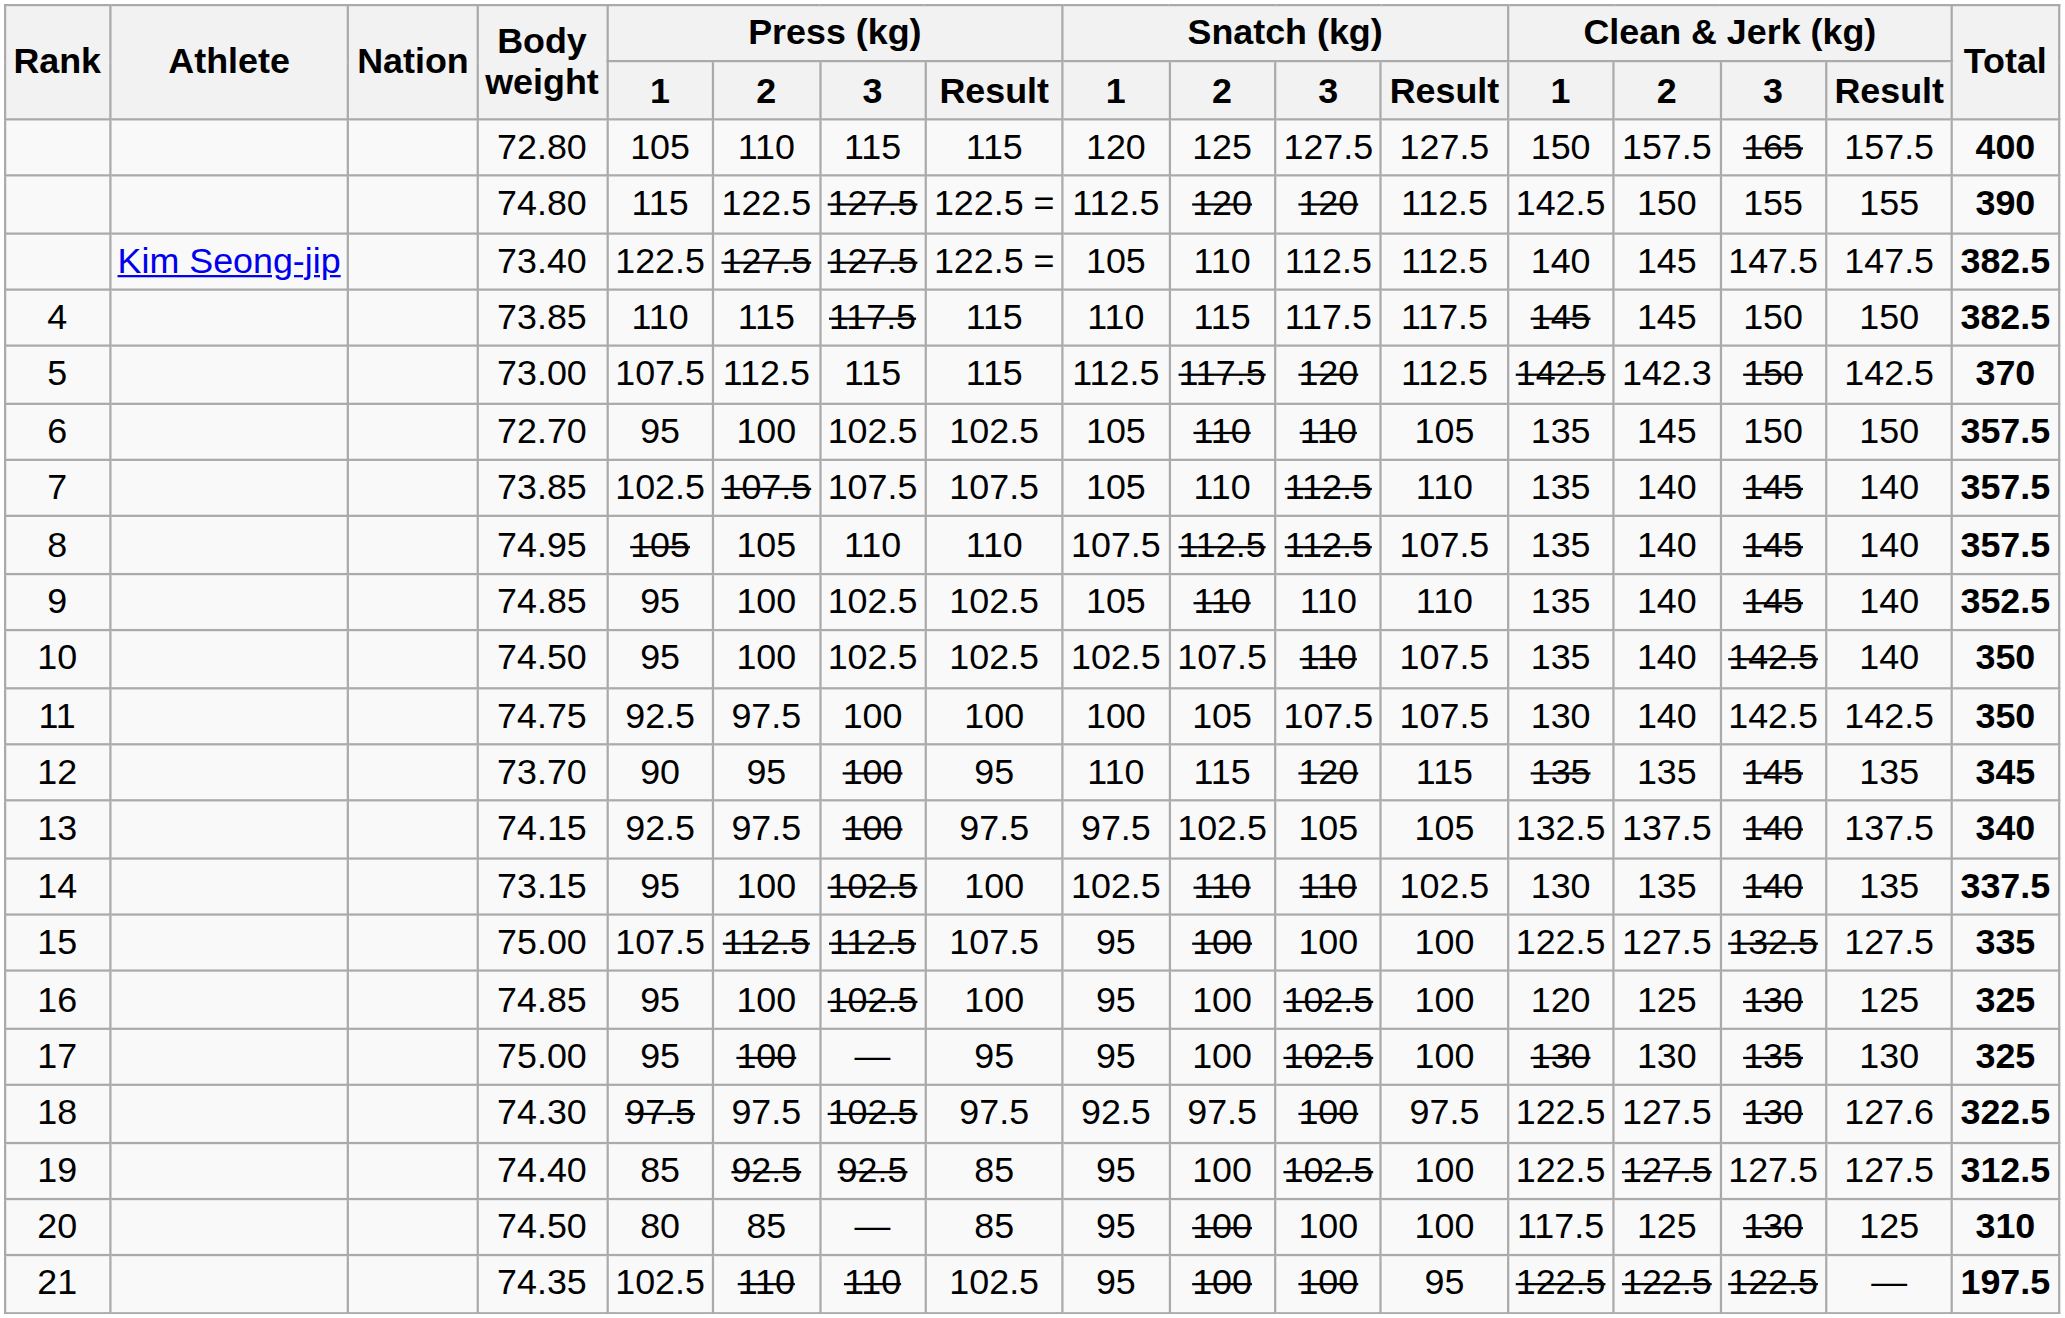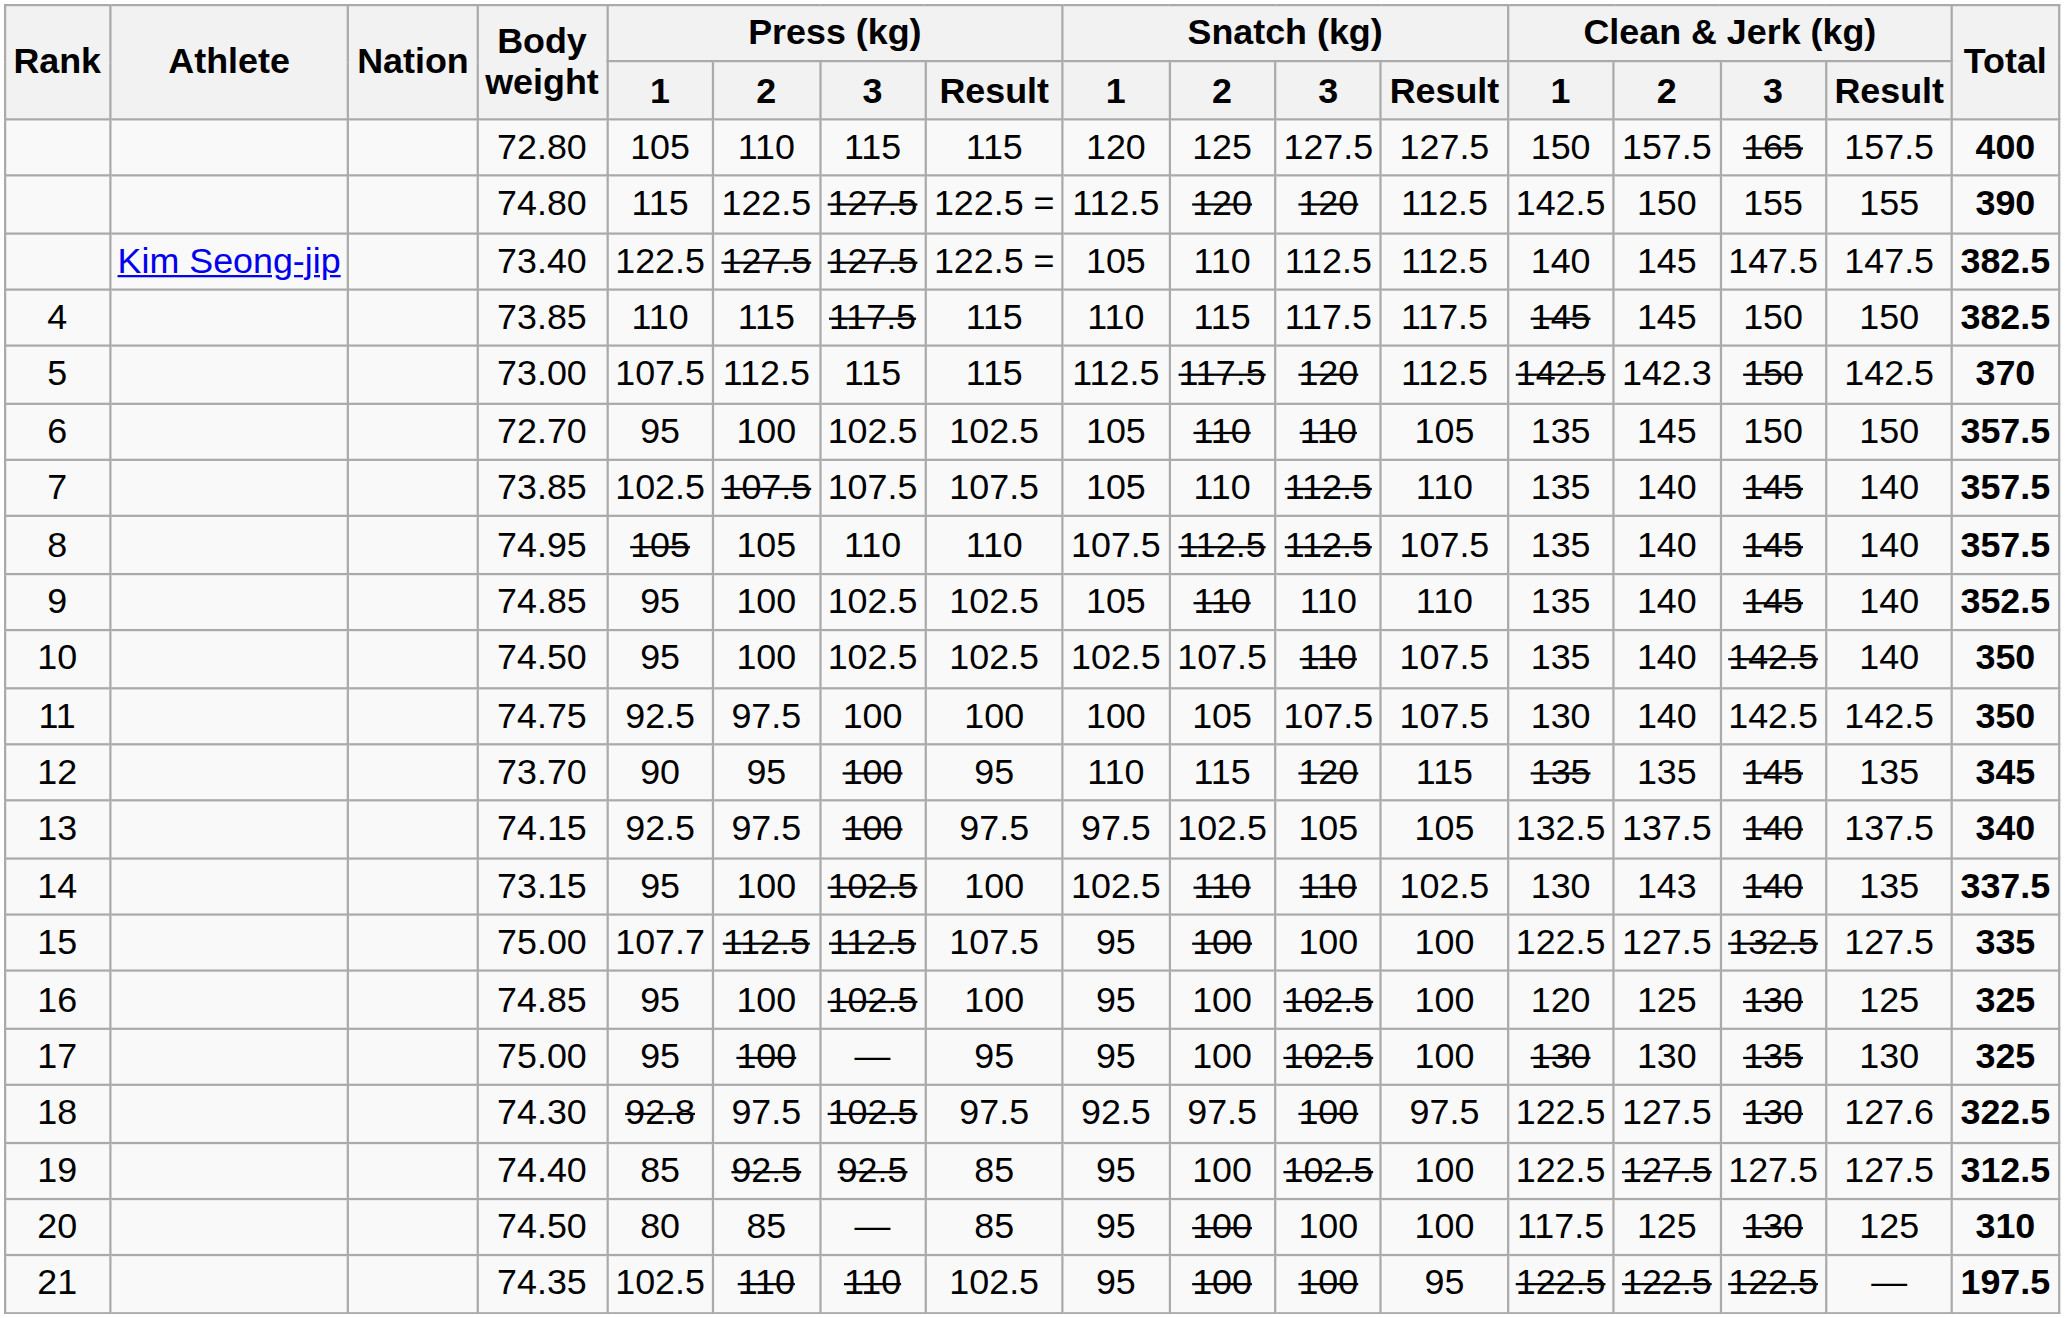14 | Clean & Jerk (kg) / 2: 135 -> 143
15 | Press (kg) / 1: 107.5 -> 107.7
18 | Press (kg) / 1: 97.5 -> 92.8
